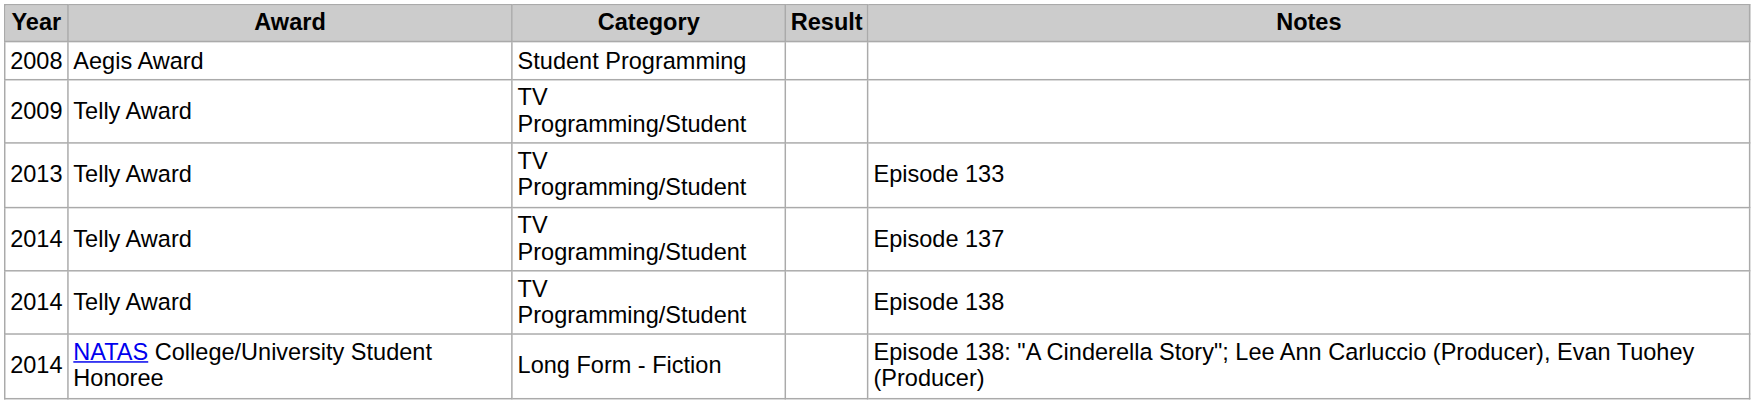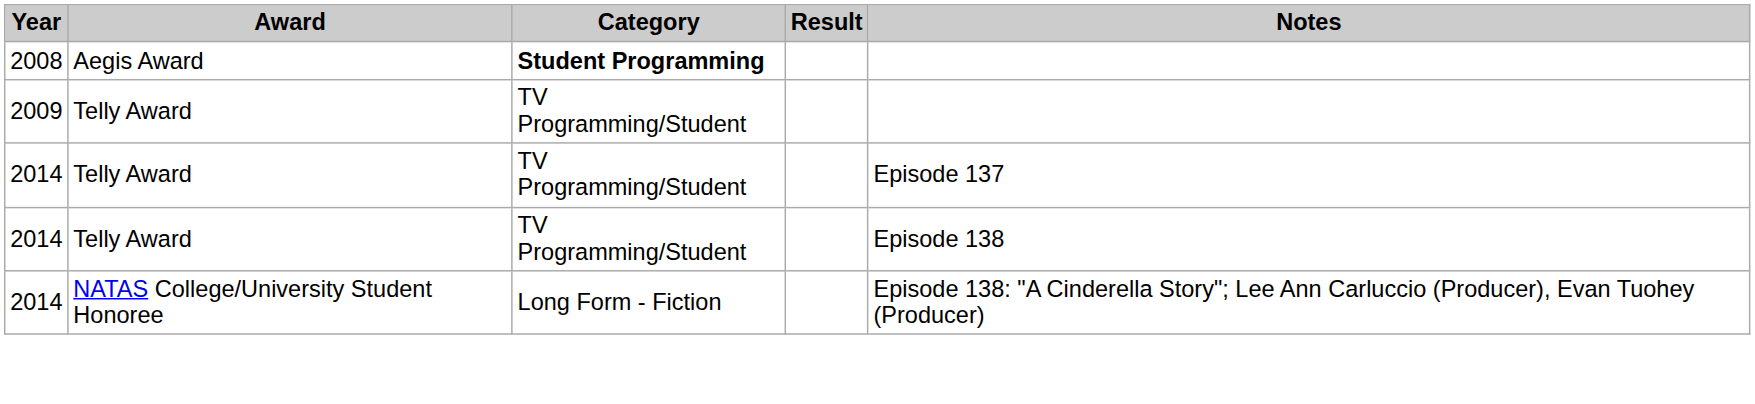2008 | Category: normal -> bold
- row: 2013 | Telly Award | TV Programming/Student | Episode 133
